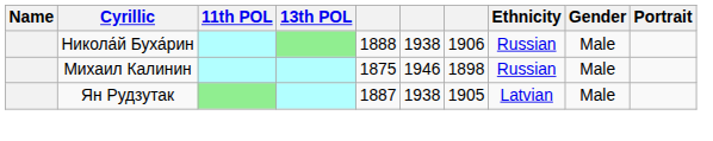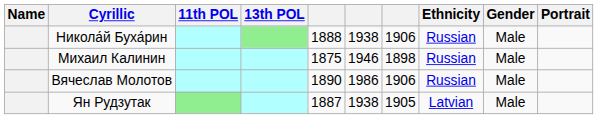+ row: Вячеслав Молотов | 1890 | 1986 | 1906 | Russian | Male
